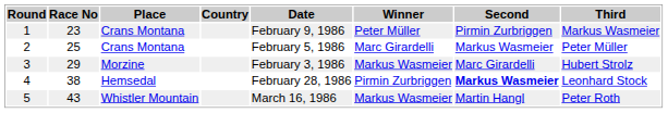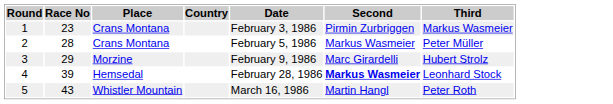- column: Winner | Peter Müller | Marc Girardelli | Markus Wasmeier | Pirmin Zurbriggen | Markus Wasmeier
1 | Date: February 9, 1986 -> February 3, 1986
2 | Race No: 25 -> 28
3 | Date: February 3, 1986 -> February 9, 1986
4 | Race No: 38 -> 39
